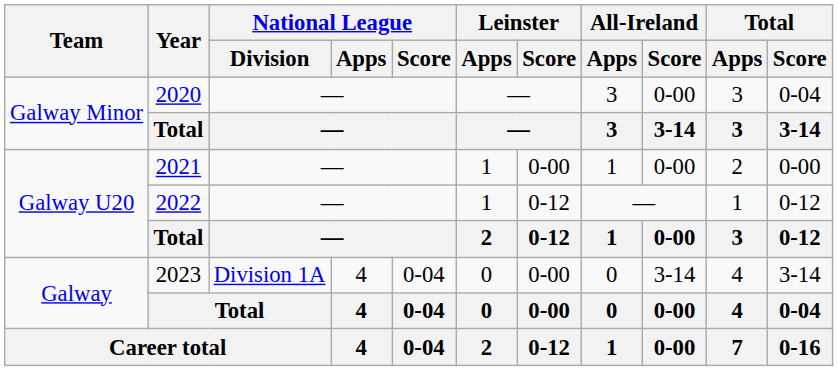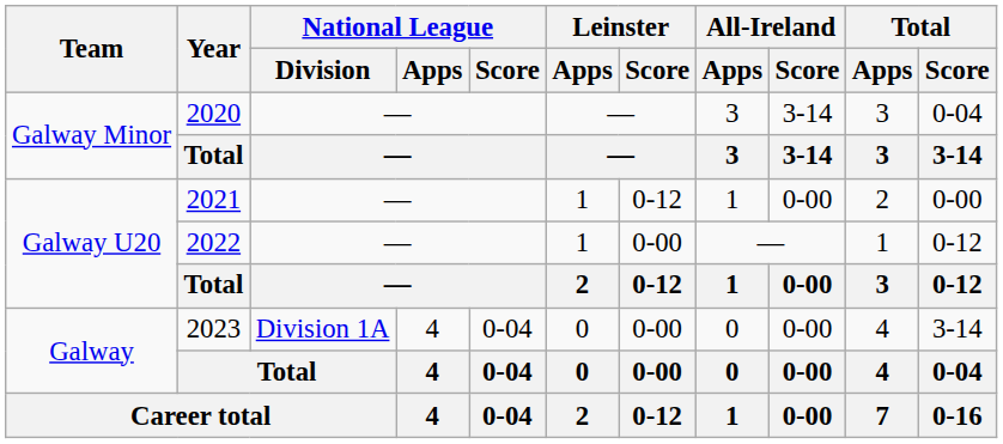2020 | All-Ireland / Score: 0-00 -> 3-14
2021 | Leinster / Score: 0-00 -> 0-12
2022 | Leinster / Score: 0-12 -> 0-00
2023 | All-Ireland / Score: 3-14 -> 0-00
